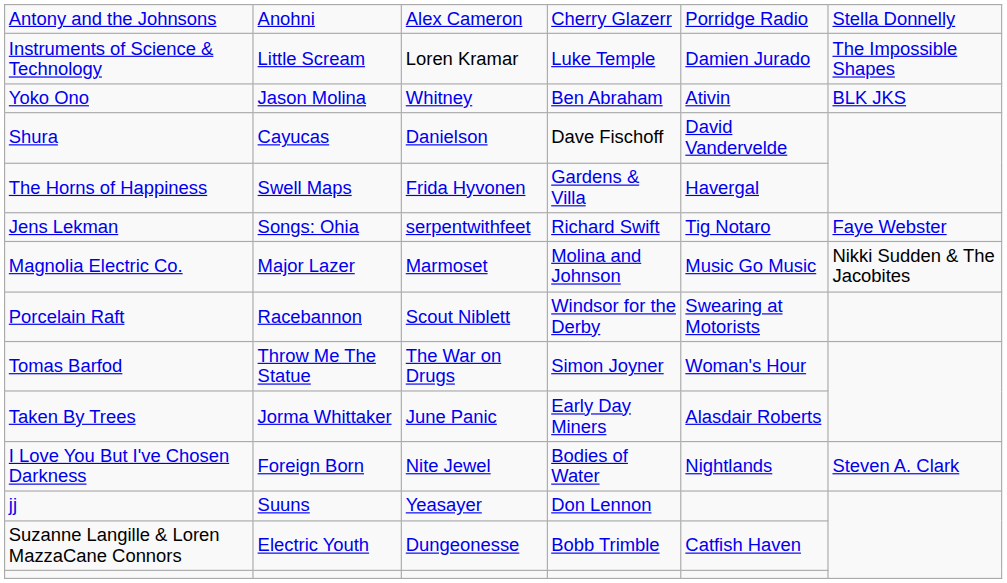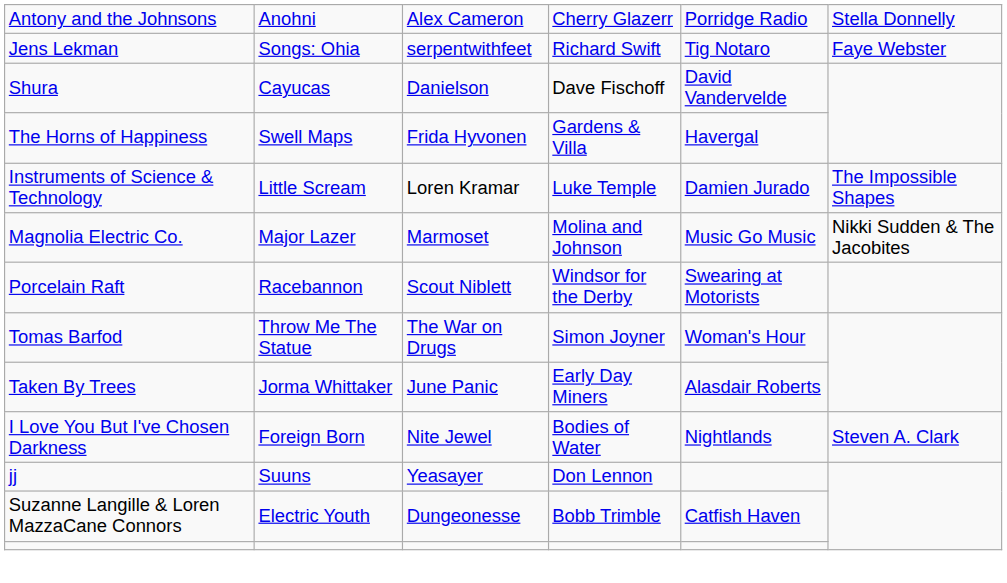rows swapped: Jens Lekman <-> Instruments of Science & Technology
- row: Yoko Ono | Jason Molina | Whitney | Ben Abraham | Ativin | BLK JKS
